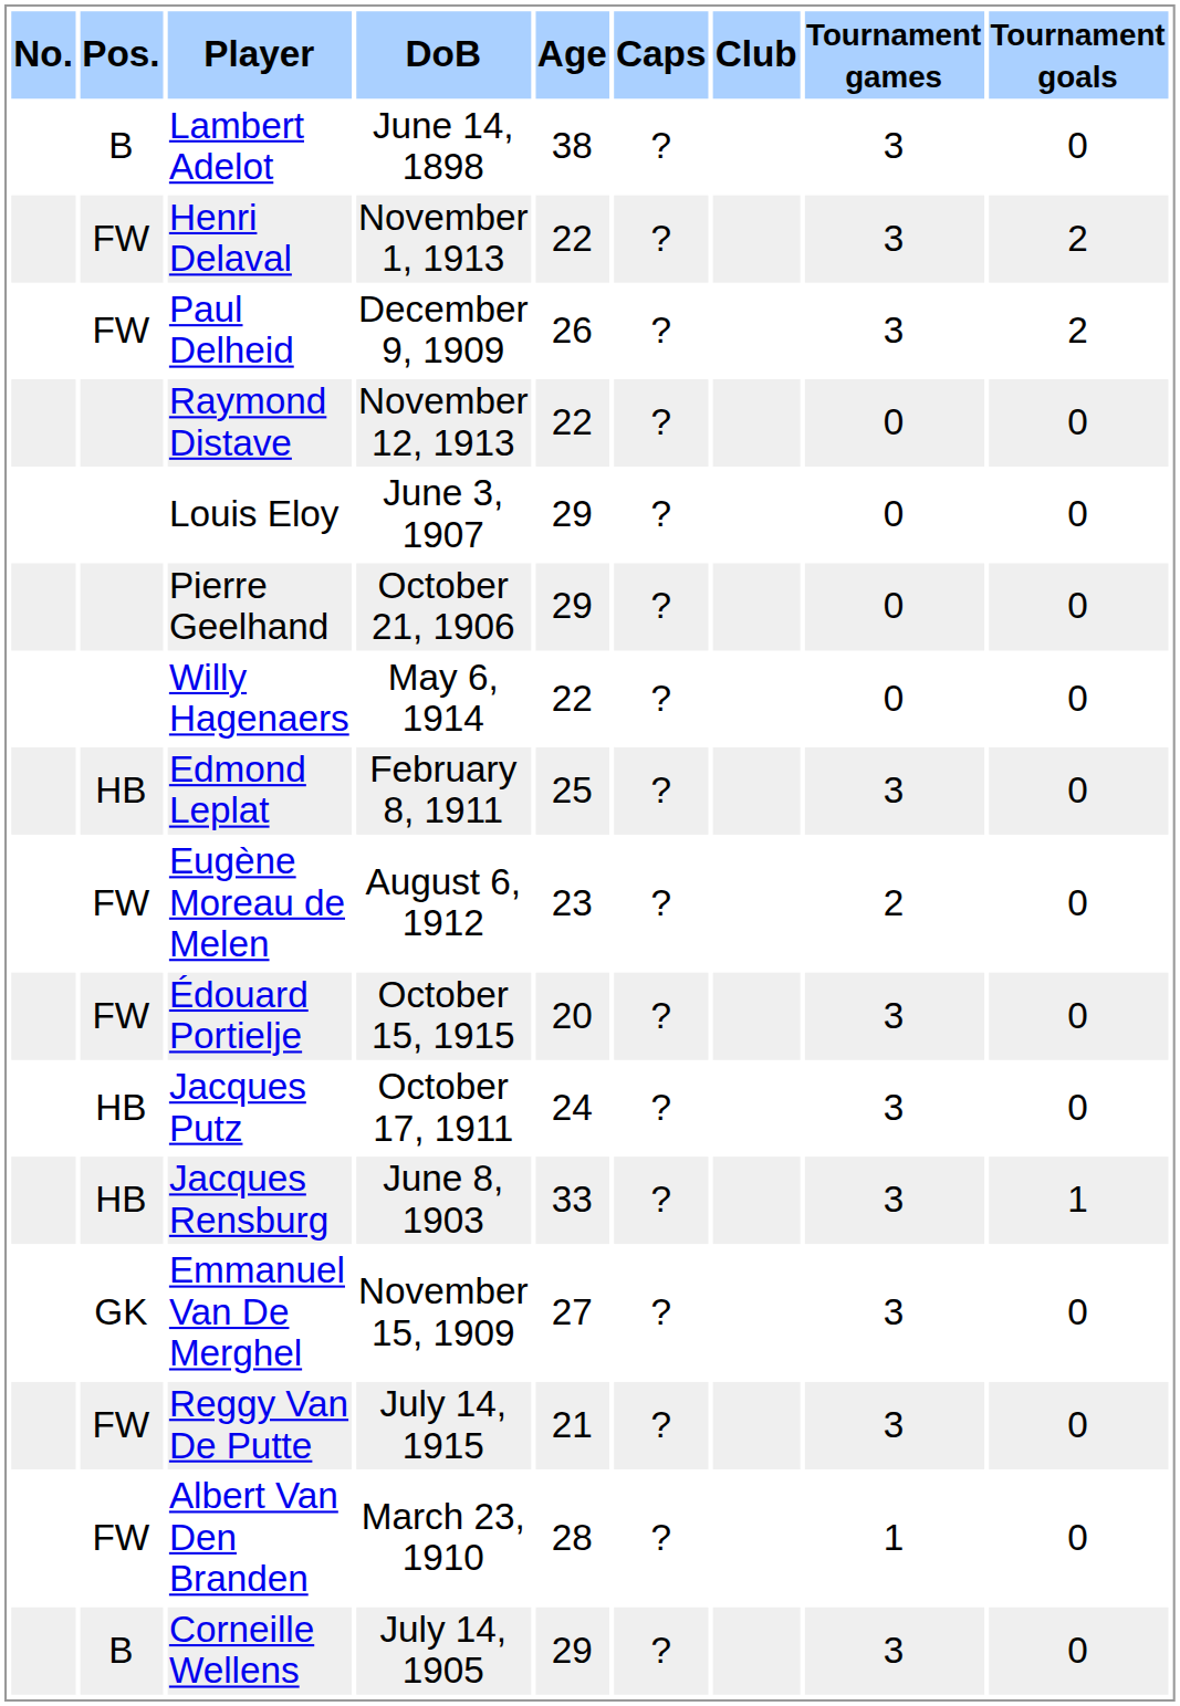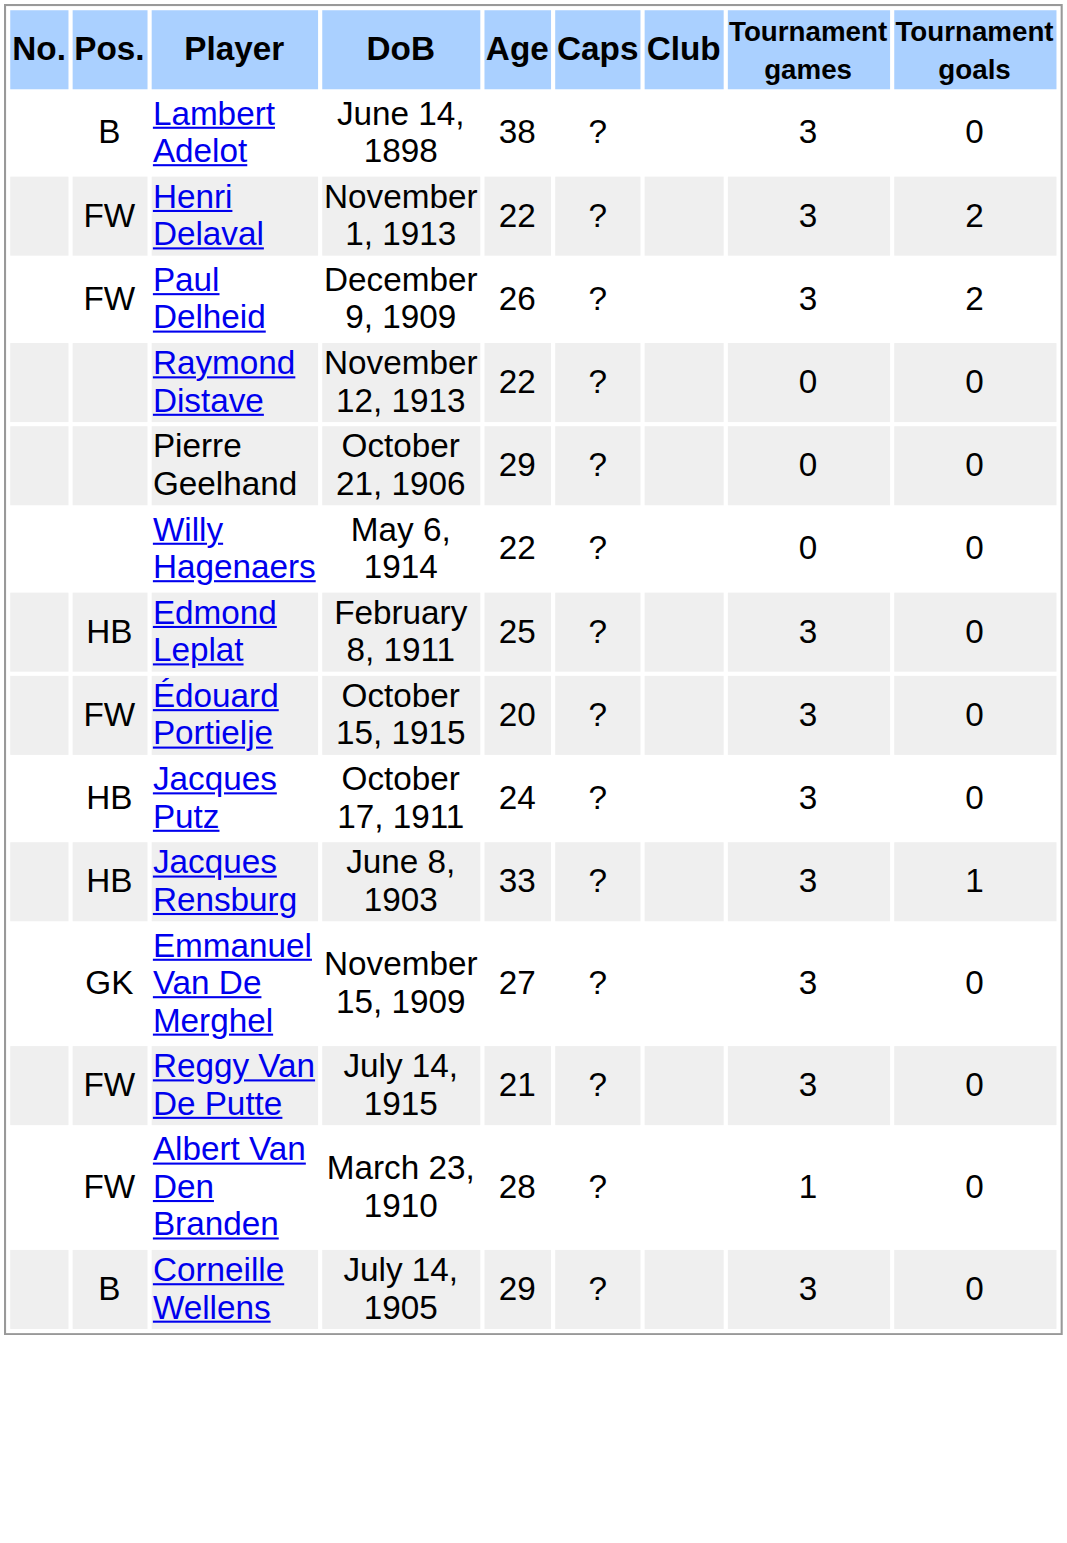- row: Louis Eloy | June 3, 1907 | 29 | ? | 0 | 0
- row: FW | Eugène Moreau de Melen | August 6, 1912 | 23 | ? | 2 | 0
